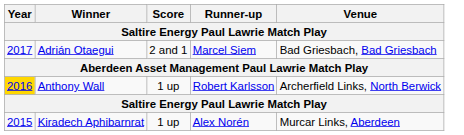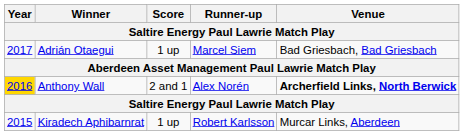Adrián Otaegui | Score: 2 and 1 -> 1 up
Anthony Wall | Score: 1 up -> 2 and 1
Anthony Wall | Runner-up: Robert Karlsson -> Alex Norén
Anthony Wall | Venue: normal -> bold
Kiradech Aphibarnrat | Runner-up: Alex Norén -> Robert Karlsson
